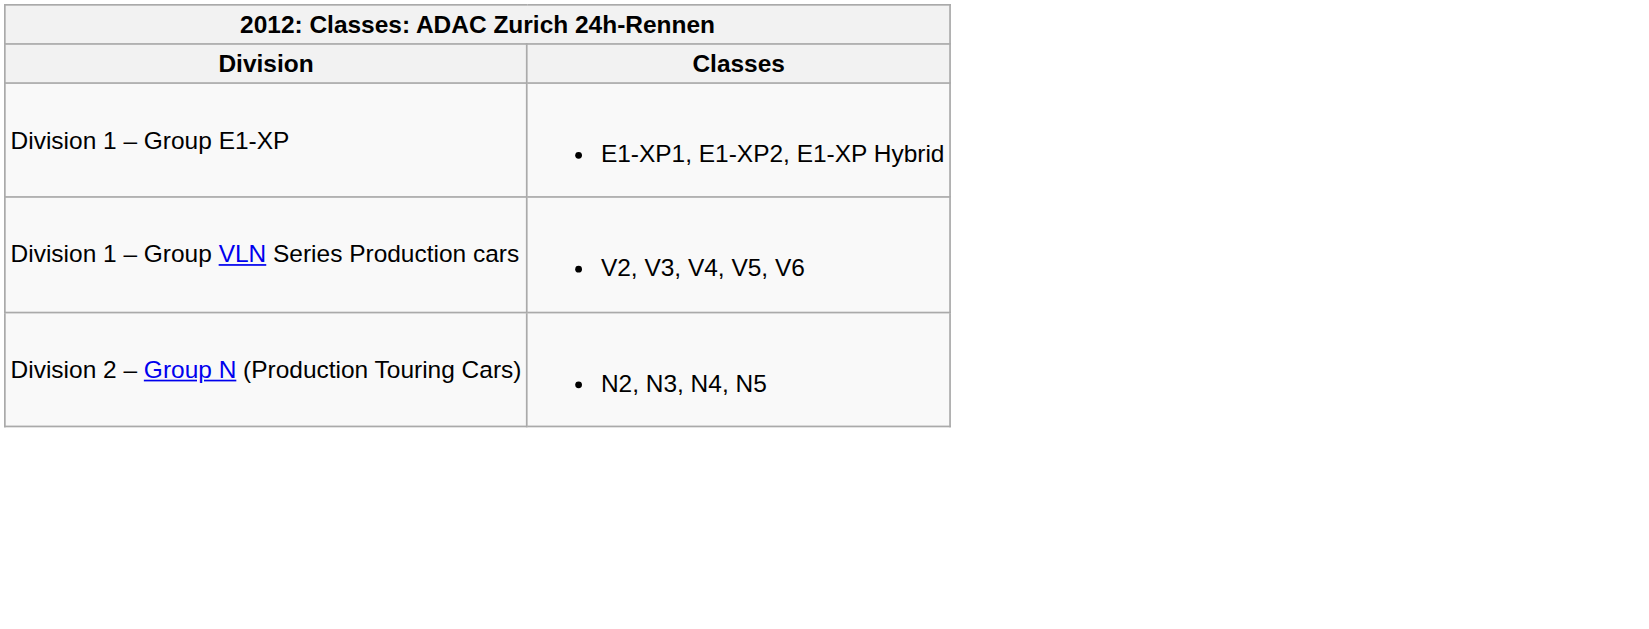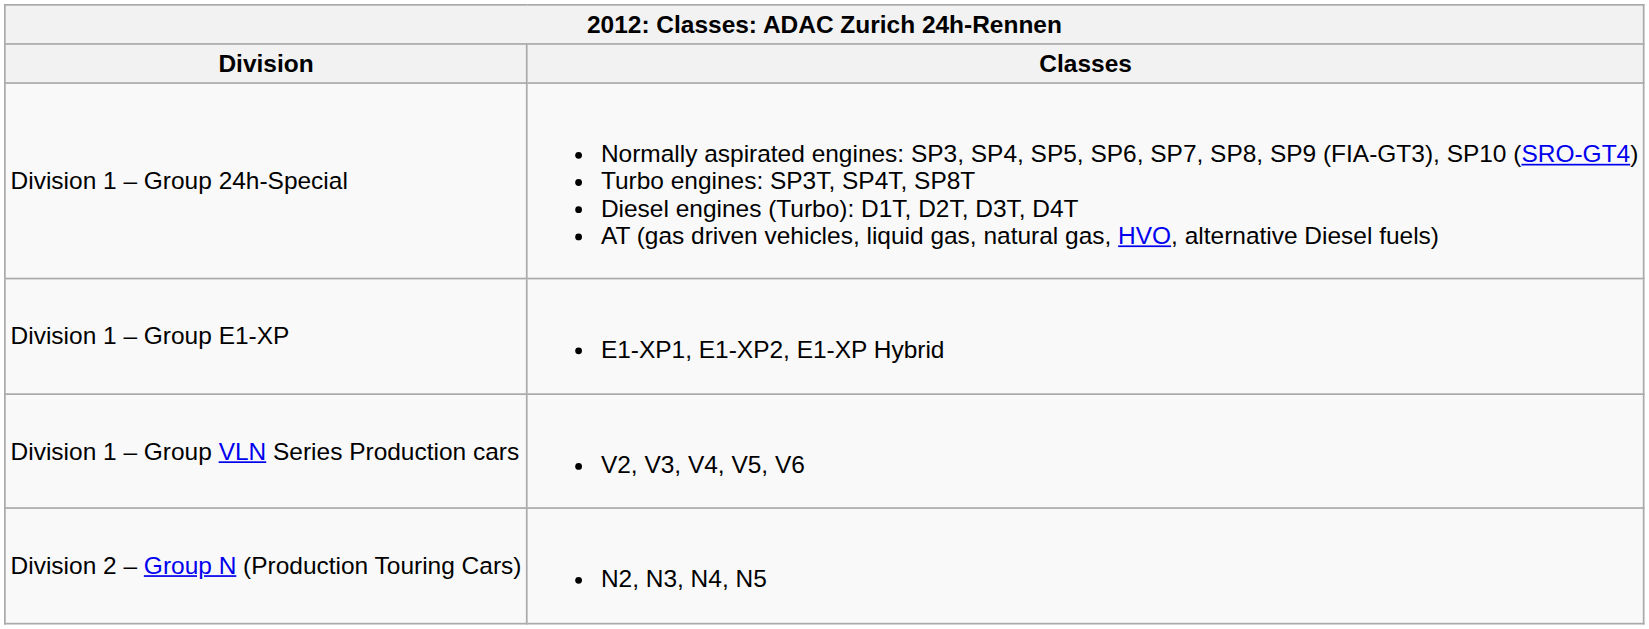+ row: Division 1 – Group 24h-Special | Normally aspirated engines: SP3, SP4, SP5, SP6, SP7, SP8, SP9 (FIA-GT3), SP10 (SRO-GT4) Turbo engines: SP3T, SP4T, SP8T Diesel engines (Turbo): D1T, D2T, D3T, D4T AT (gas driven vehicles, liquid gas, natural gas, HVO, alternative Diesel fuels)
